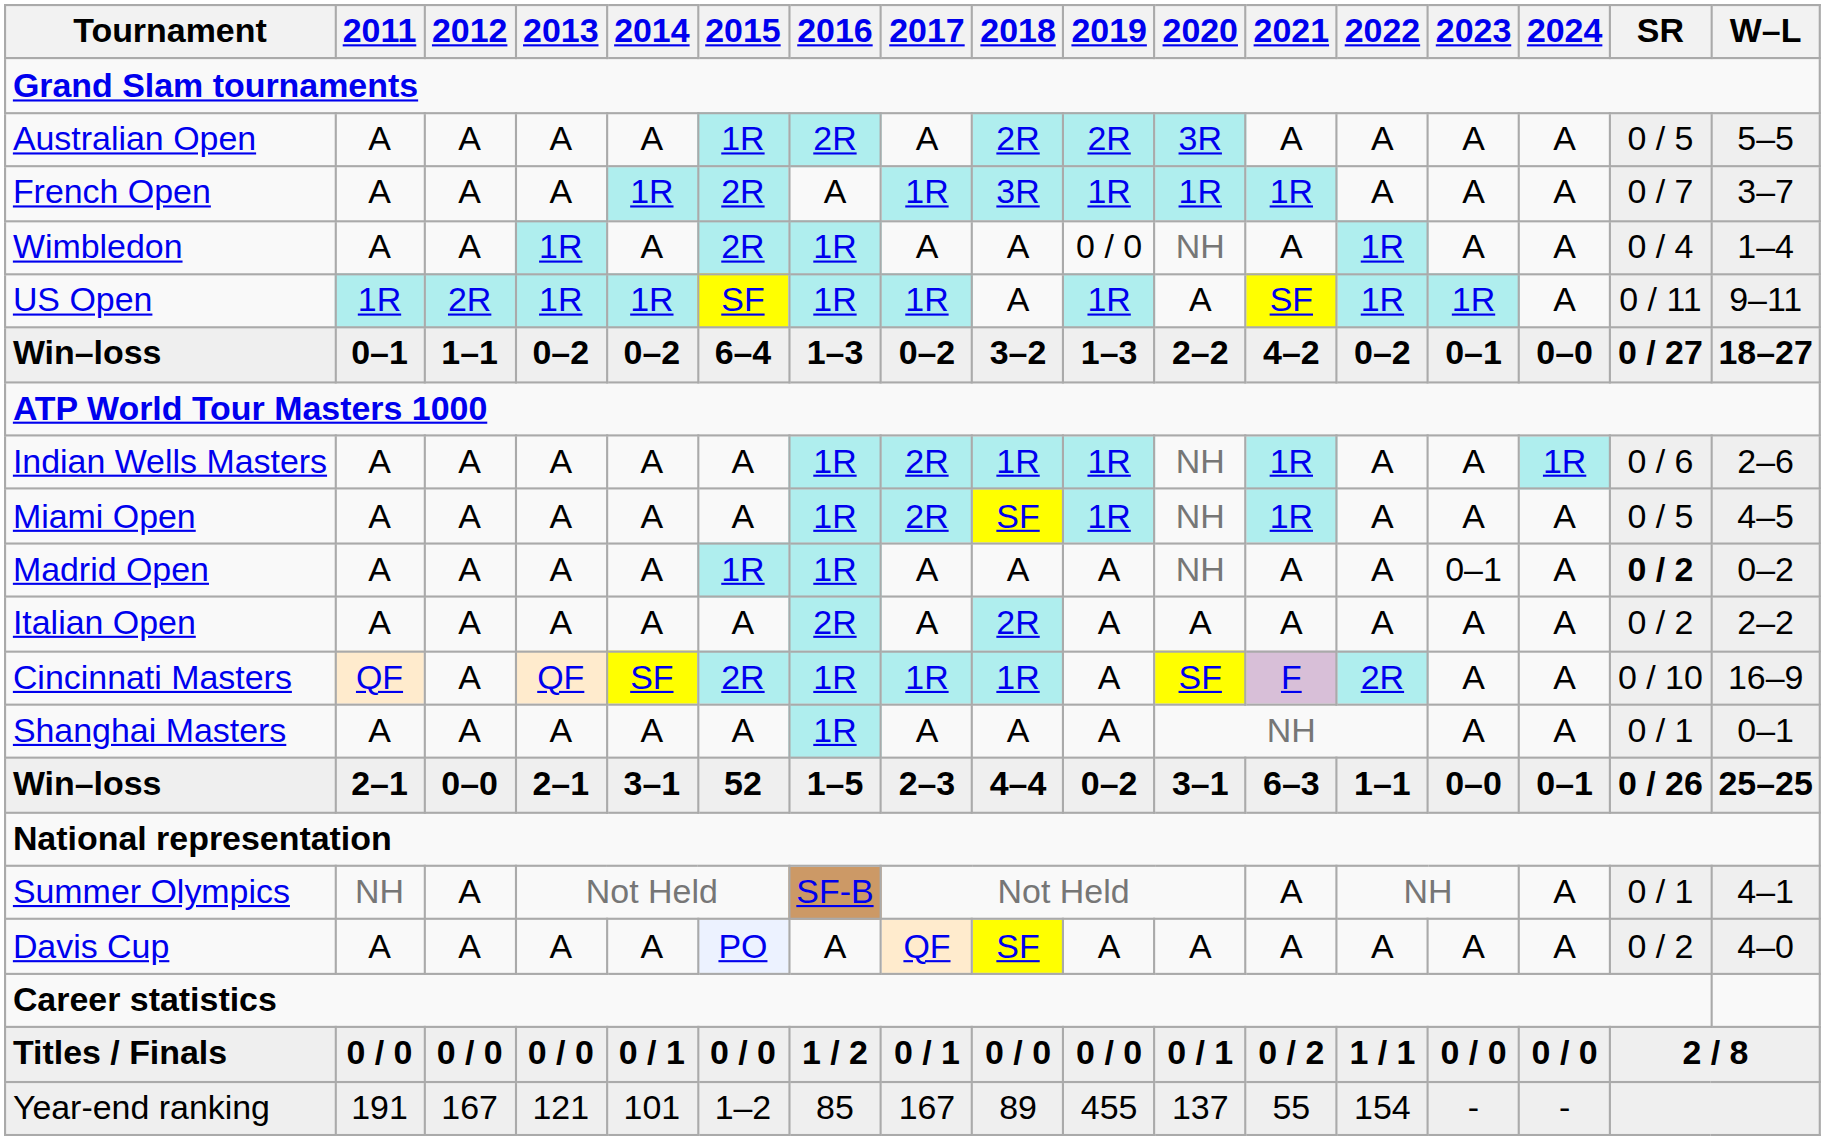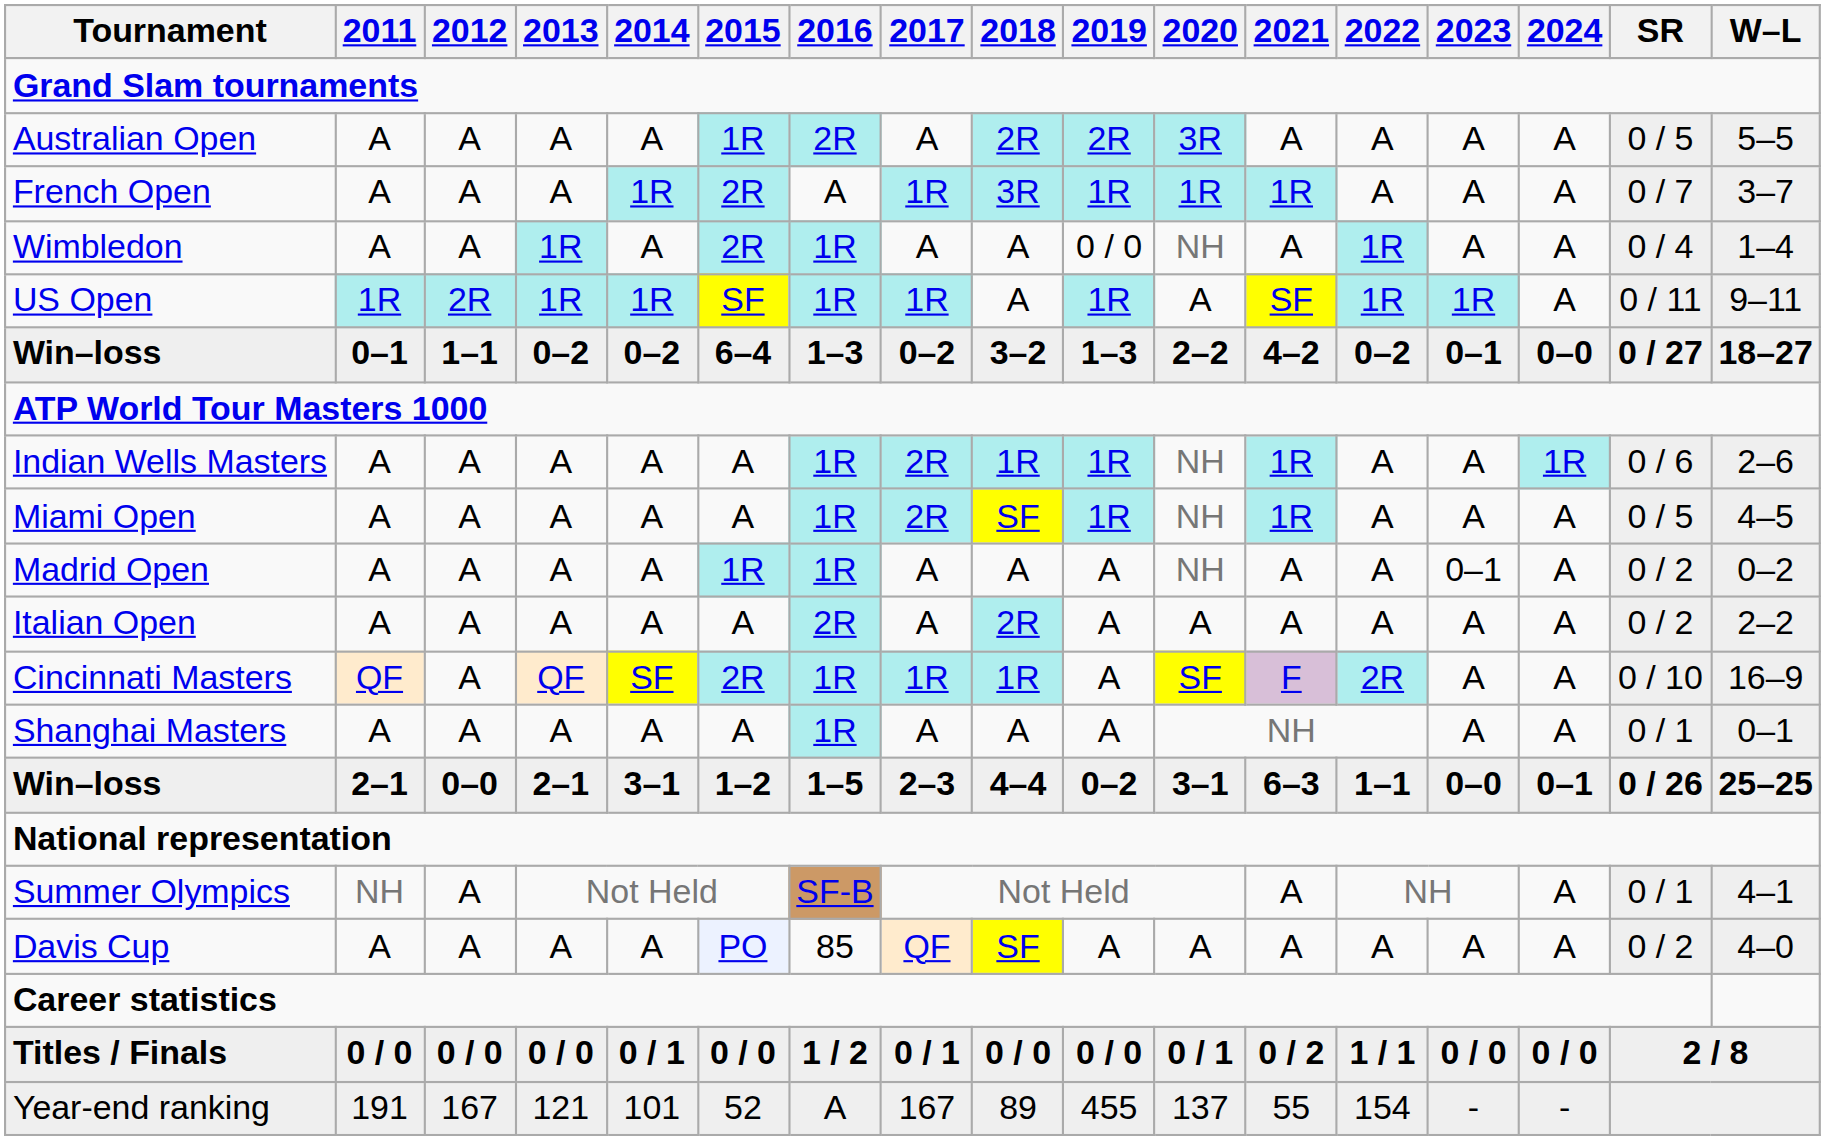Madrid Open | SR: bold -> normal
Win–loss / 2–1 | 2015: 52 -> 1–2
Davis Cup | 2016: A -> 85
Year-end ranking | 2015: 1–2 -> 52
Year-end ranking | 2016: 85 -> A
